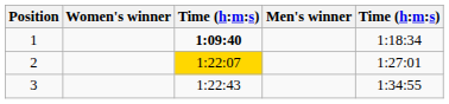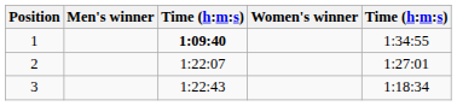columns swapped: Men's winner <-> Women's winner
1 | column 5: 1:18:34 -> 1:34:55
2 | column 3: gold background -> no background
3 | column 5: 1:34:55 -> 1:18:34
